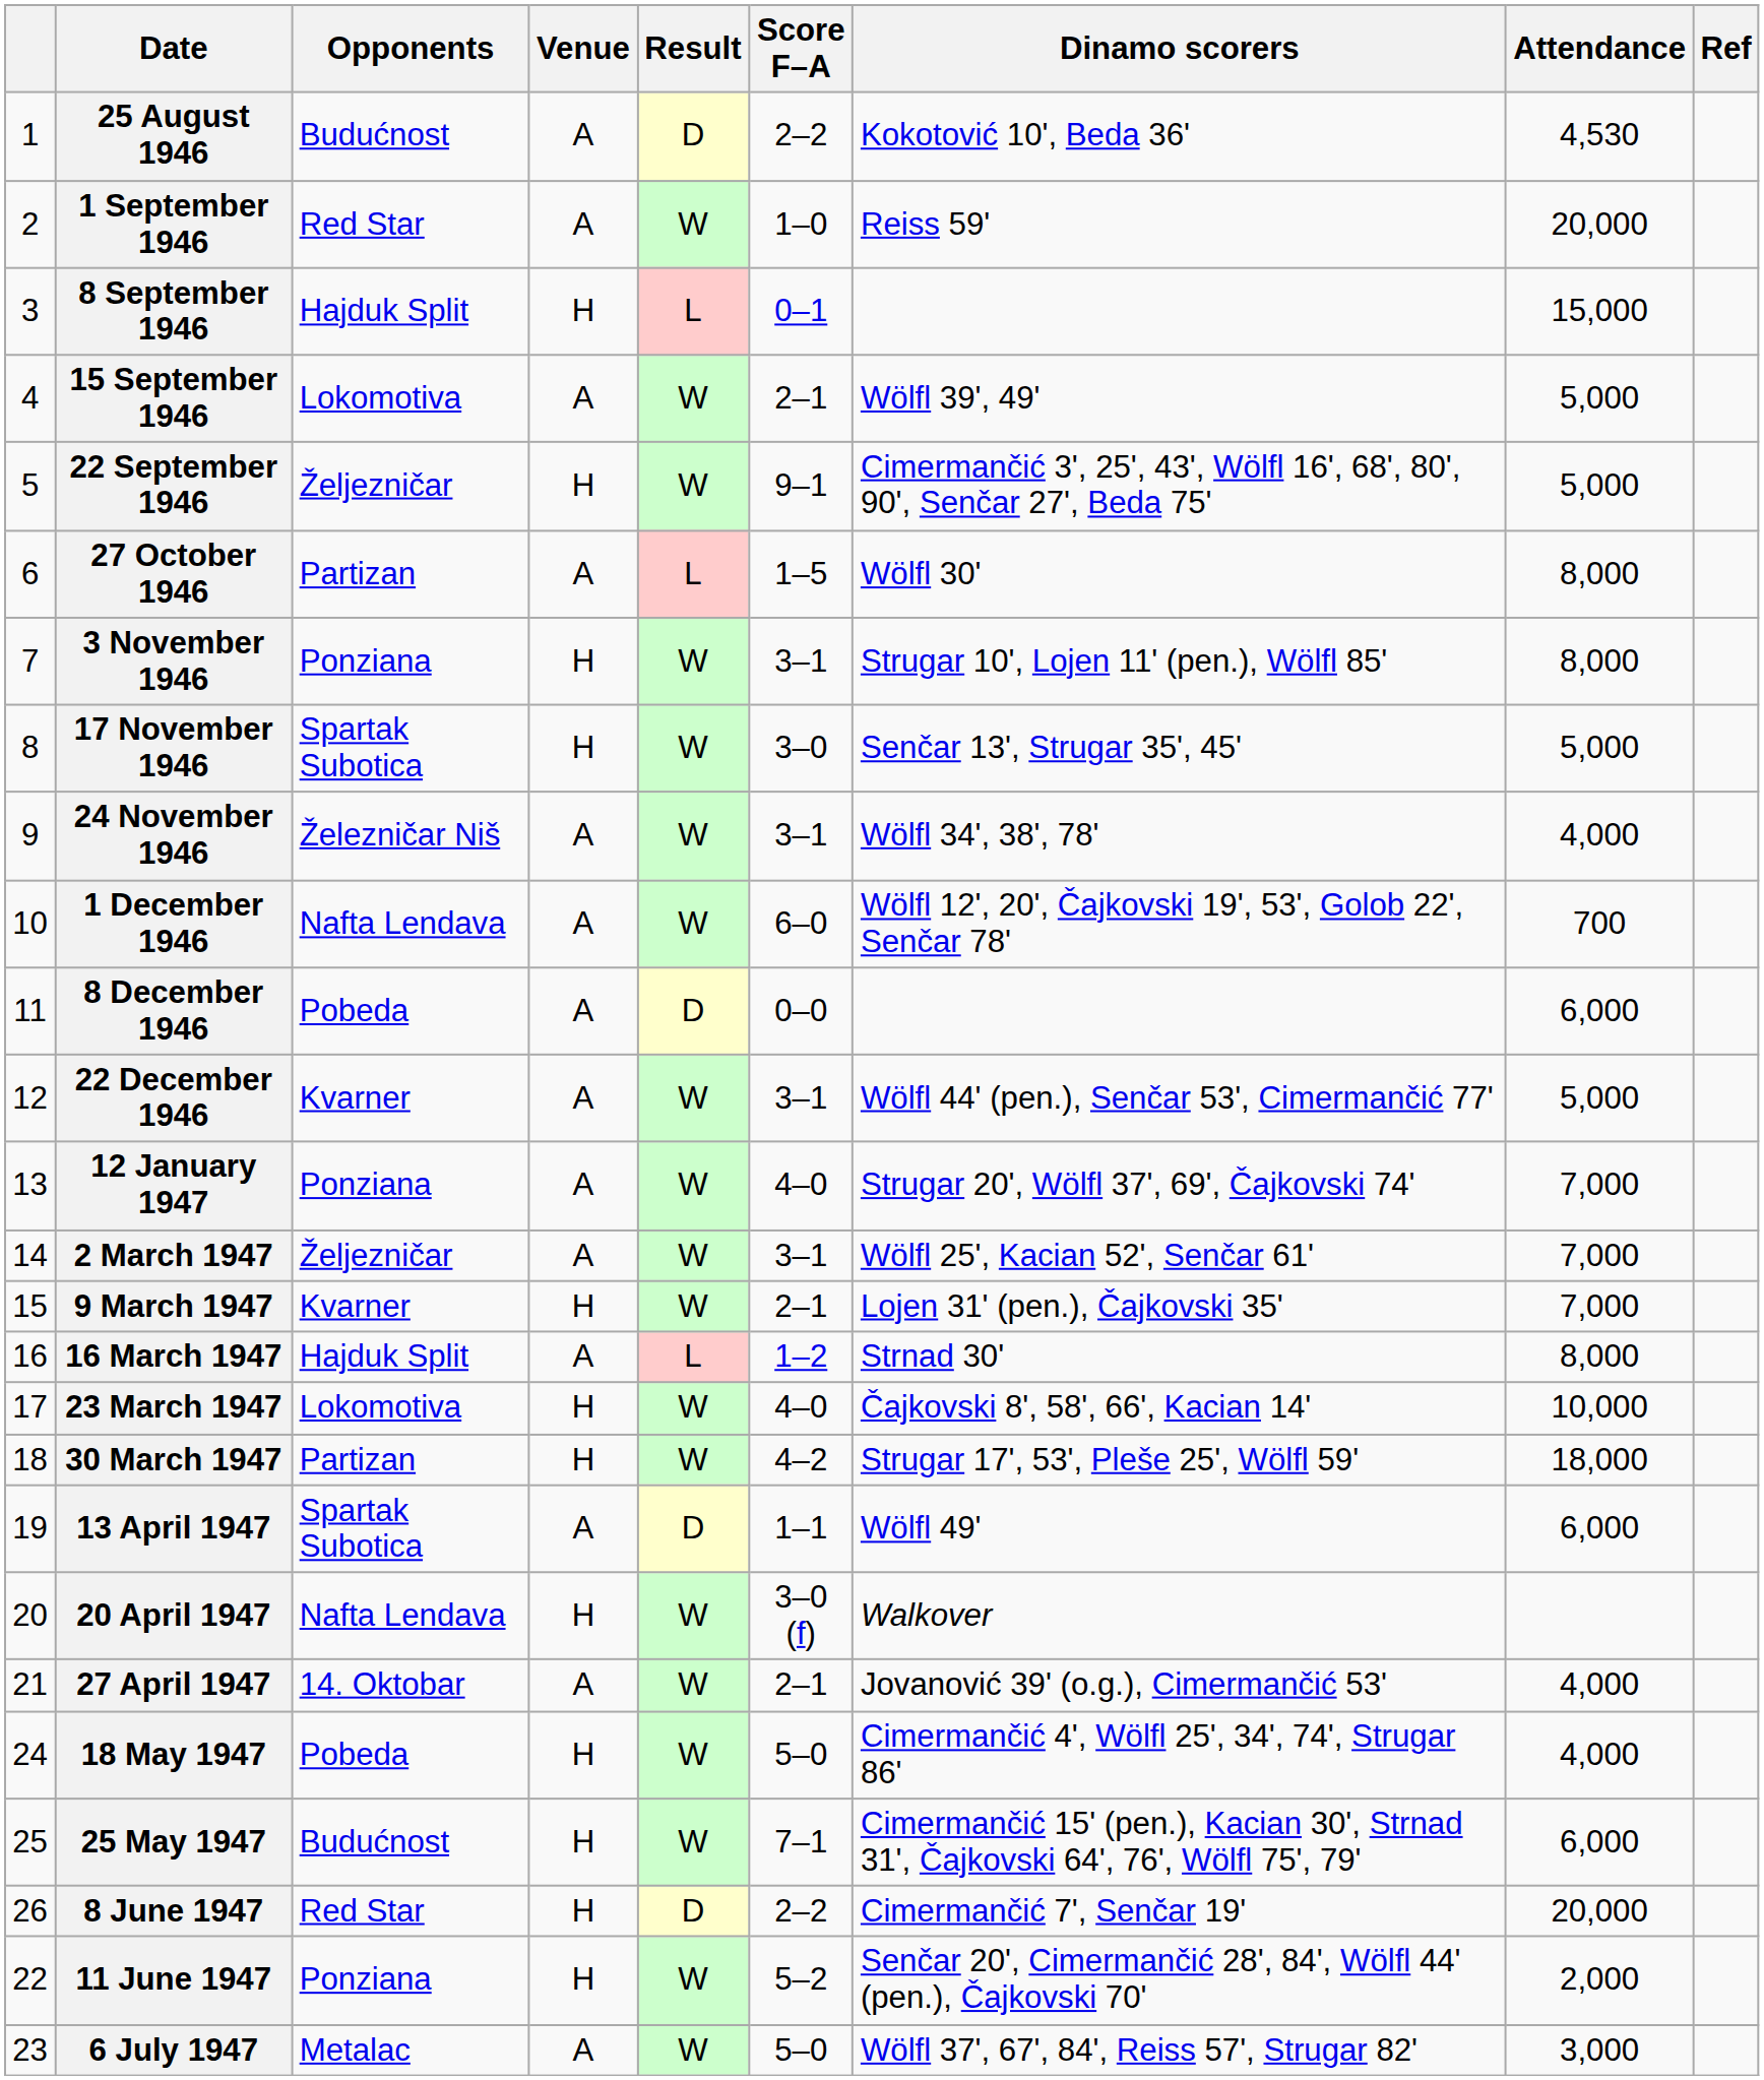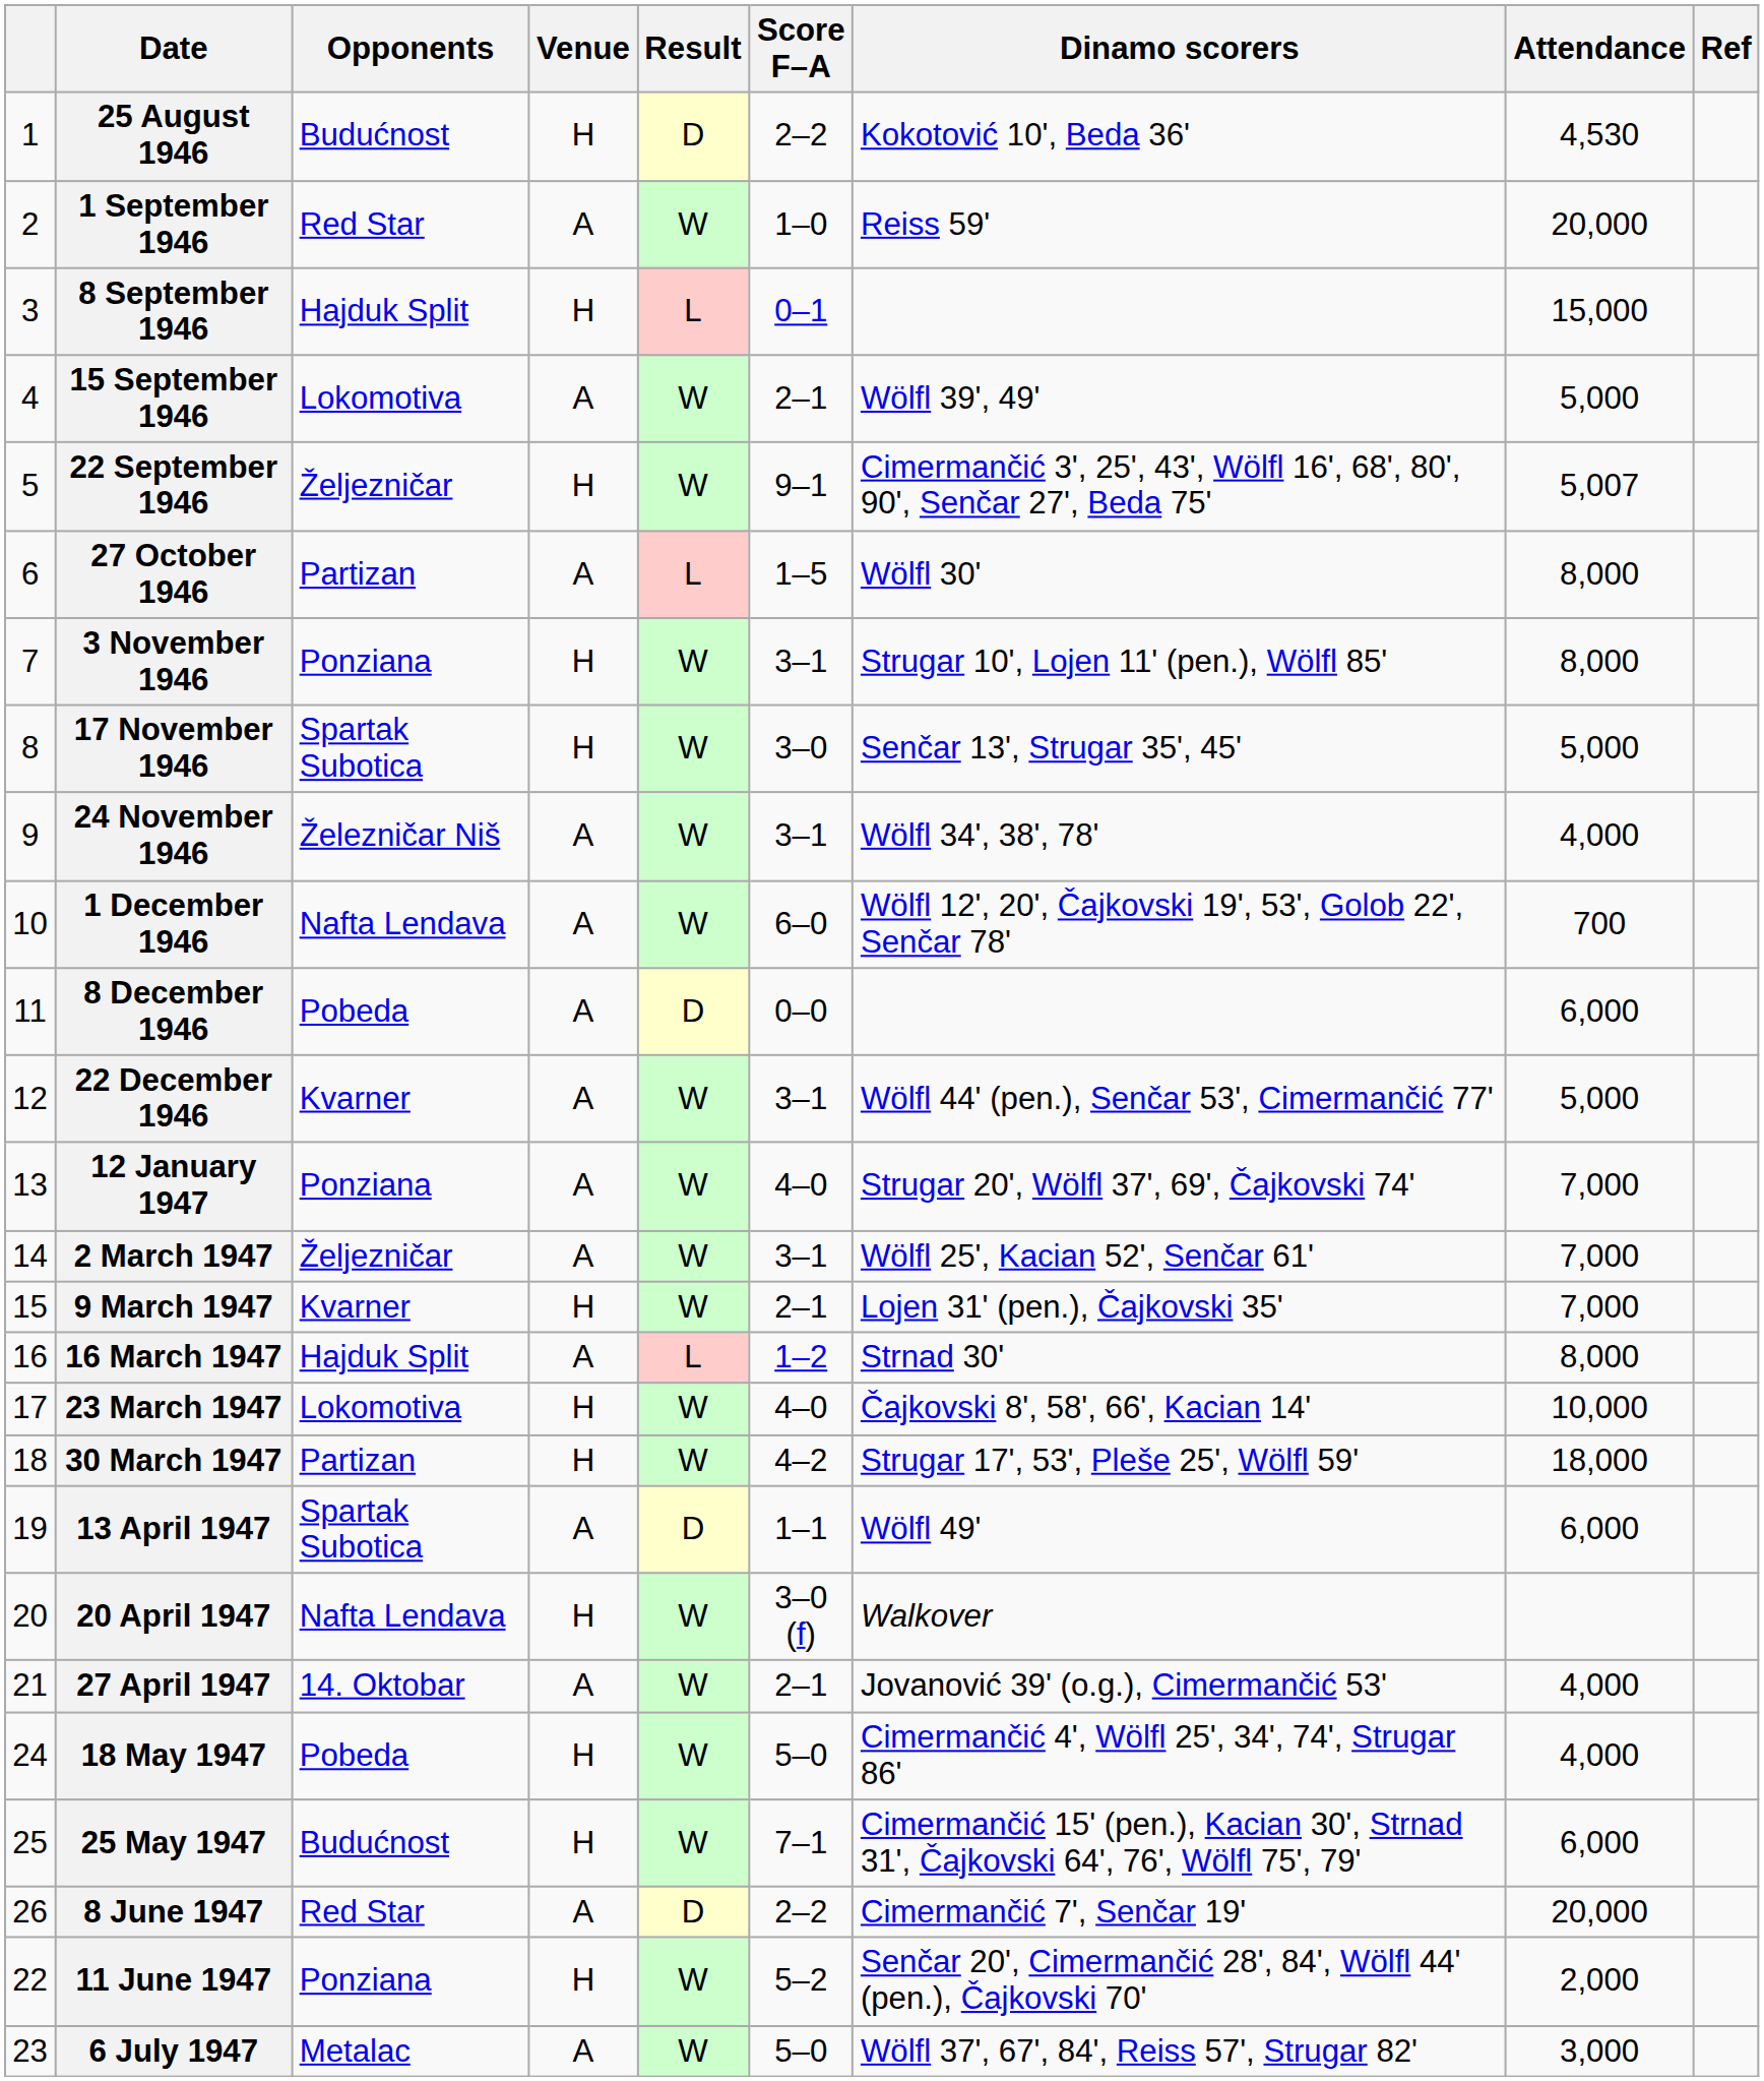25 August 1946 | Venue: A -> H
22 September 1946 | Attendance: 5,000 -> 5,007
8 June 1947 | Venue: H -> A
